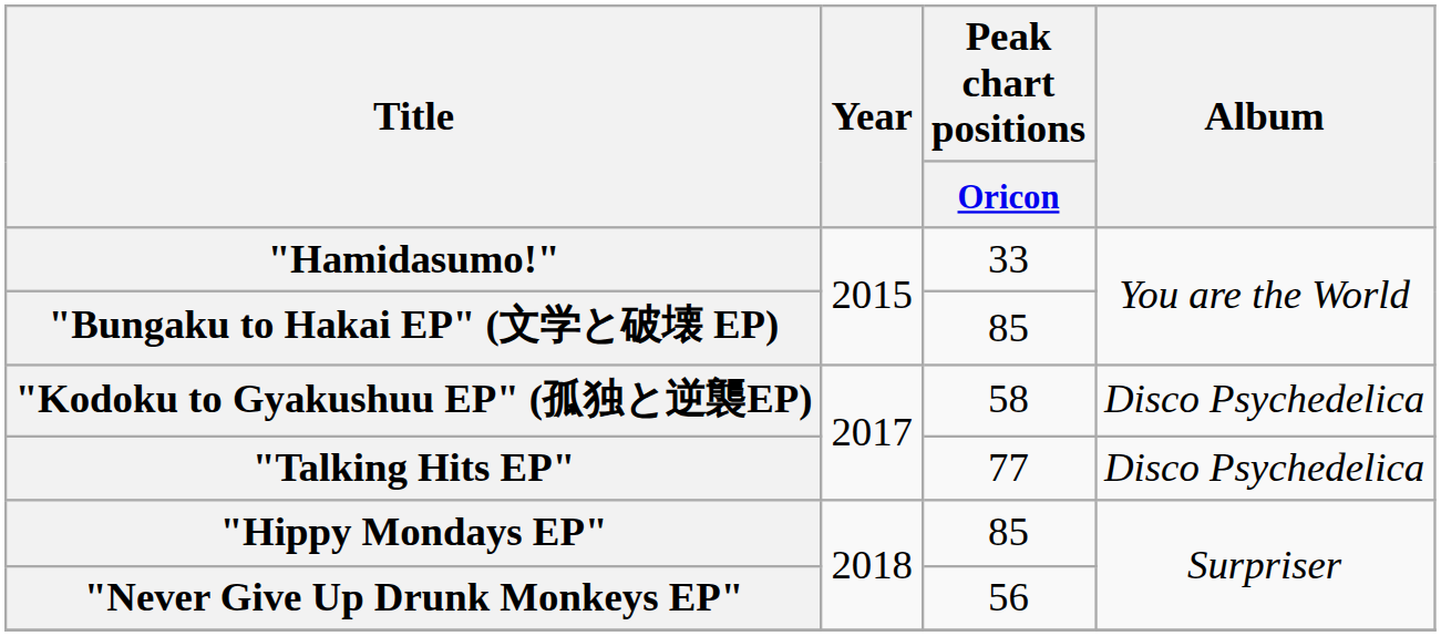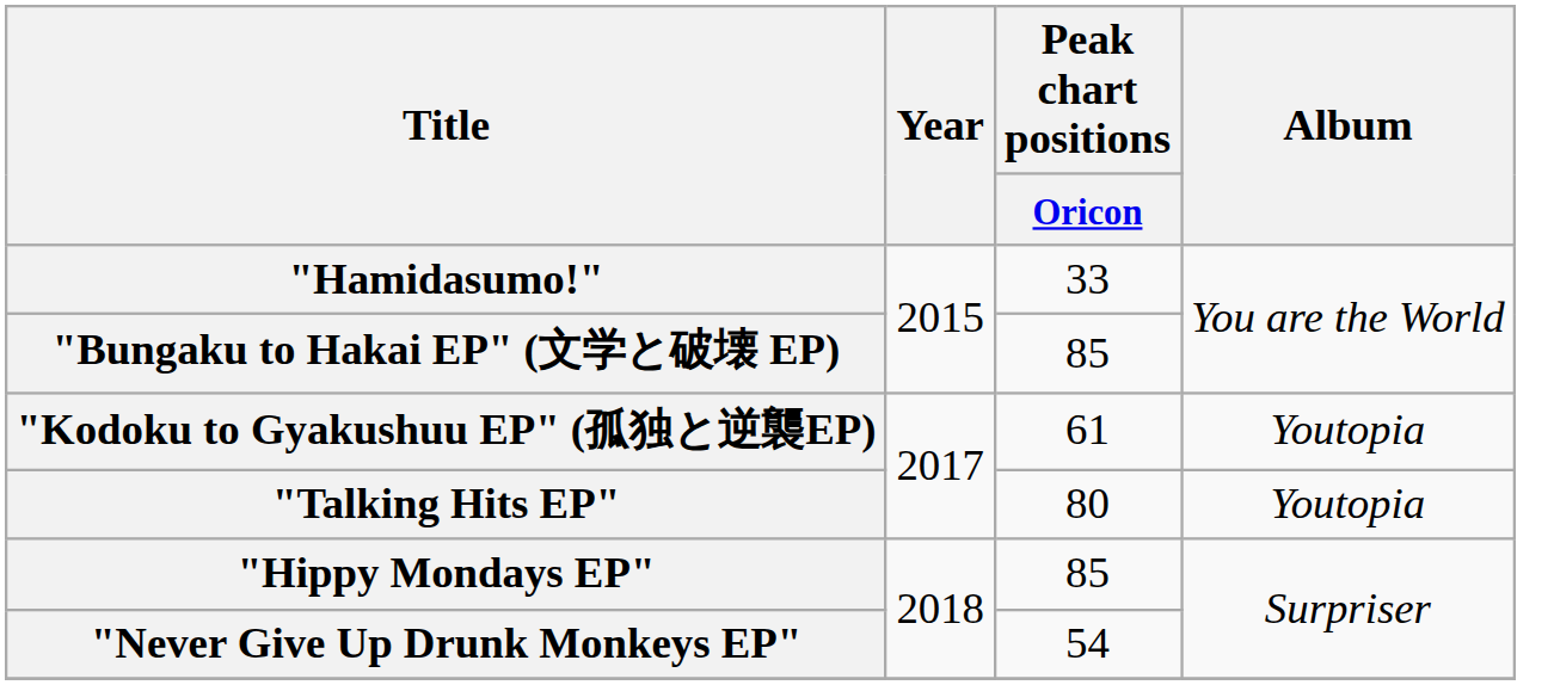"Kodoku to Gyakushuu EP" (孤独と逆襲EP) | Peak chart positions / Oricon: 58 -> 61
"Kodoku to Gyakushuu EP" (孤独と逆襲EP) | Album: Disco Psychedelica -> Youtopia
"Talking Hits EP" | Peak chart positions / Oricon: 77 -> 80
"Talking Hits EP" | Album: Disco Psychedelica -> Youtopia
"Never Give Up Drunk Monkeys EP" | Peak chart positions / Oricon: 56 -> 54
